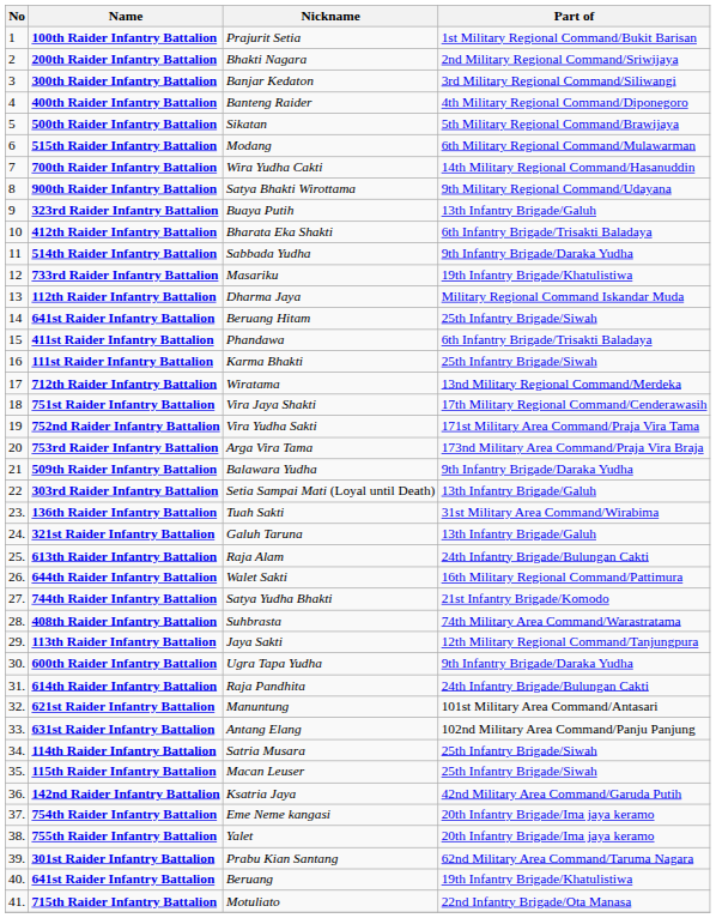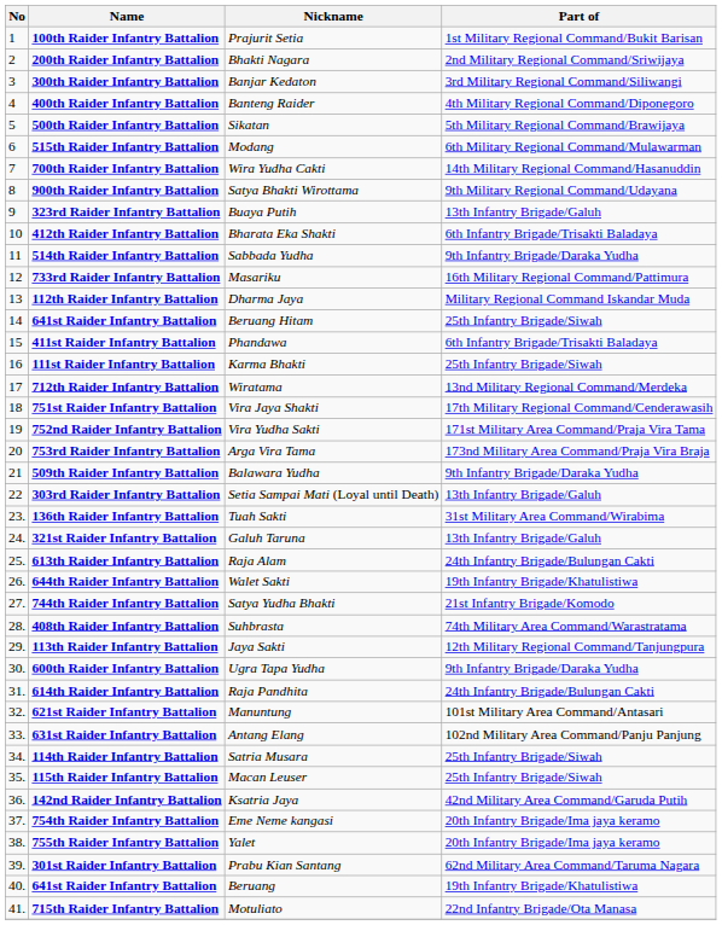Masariku | Part of: 19th Infantry Brigade/Khatulistiwa -> 16th Military Regional Command/Pattimura
Walet Sakti | Part of: 16th Military Regional Command/Pattimura -> 19th Infantry Brigade/Khatulistiwa
